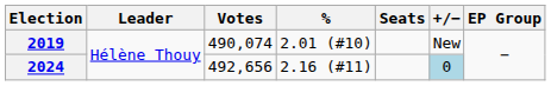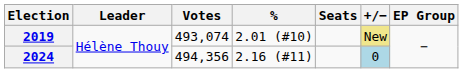2019 | Votes: 490,074 -> 493,074
2019 | +/−: no background -> khaki background
2024 | Votes: 492,656 -> 494,356
